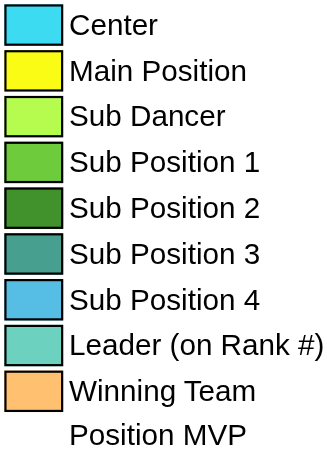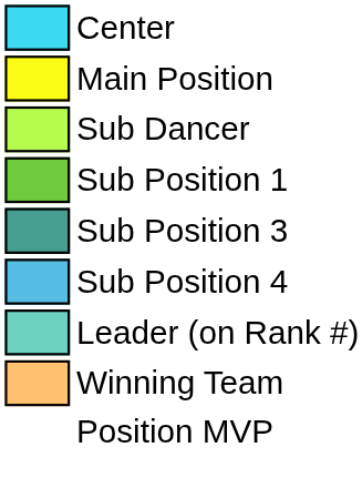- row: Sub Position 2
